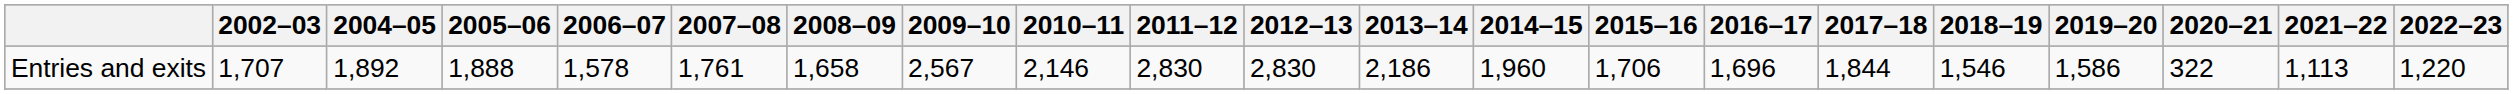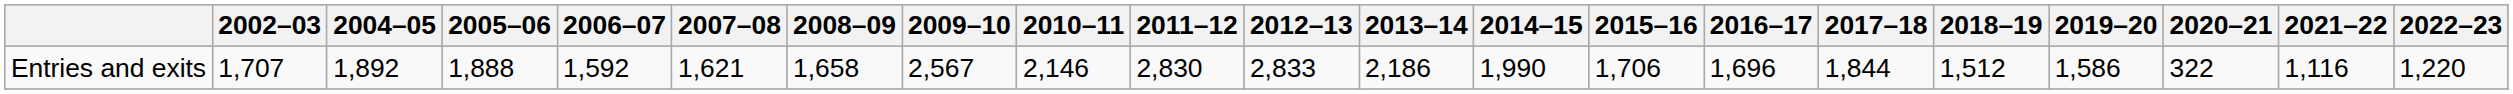Entries and exits | 2006–07: 1,578 -> 1,592
Entries and exits | 2007–08: 1,761 -> 1,621
Entries and exits | 2012–13: 2,830 -> 2,833
Entries and exits | 2014–15: 1,960 -> 1,990
Entries and exits | 2018–19: 1,546 -> 1,512
Entries and exits | 2021–22: 1,113 -> 1,116
